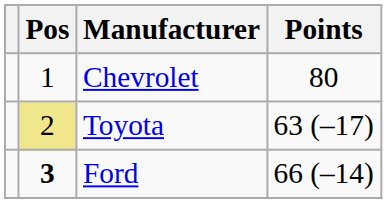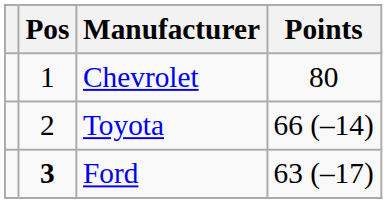Toyota | Pos: khaki background -> no background
Toyota | Points: 63 (–17) -> 66 (–14)
Ford | Points: 66 (–14) -> 63 (–17)
